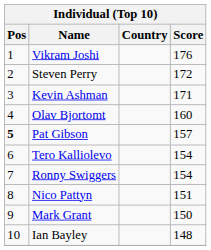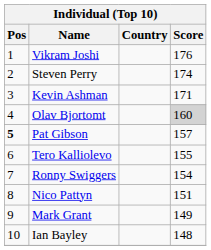Steven Perry | Score: 172 -> 174
Olav Bjortomt | Score: no background -> lightgrey background
Tero Kalliolevo | Score: 154 -> 155
Mark Grant | Score: 150 -> 149
